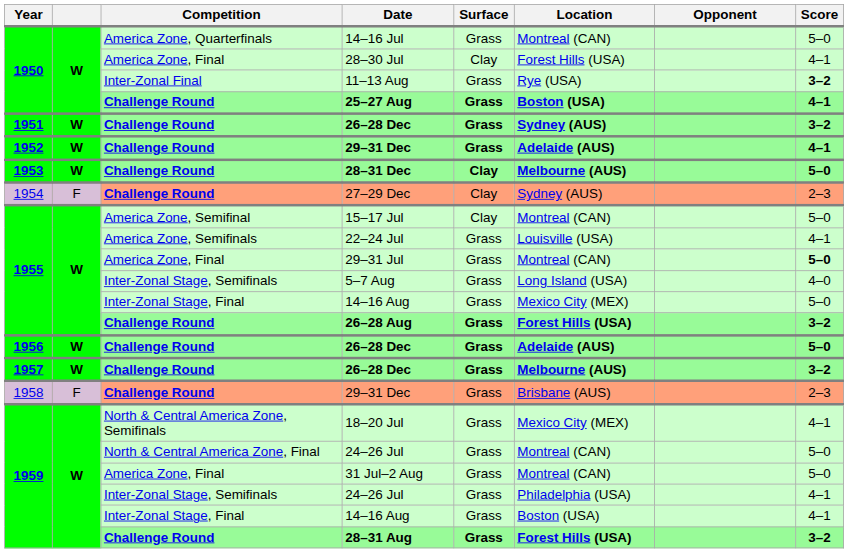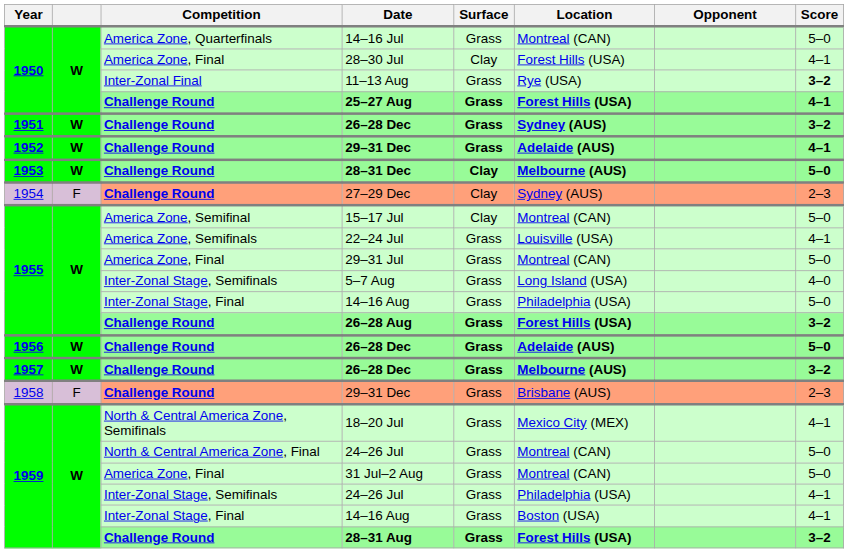25–27 Aug | Location: Boston (USA) -> Forest Hills (USA)
29–31 Jul | Score: bold -> normal
1955 / 14–16 Aug | Location: Mexico City (MEX) -> Philadelphia (USA)
